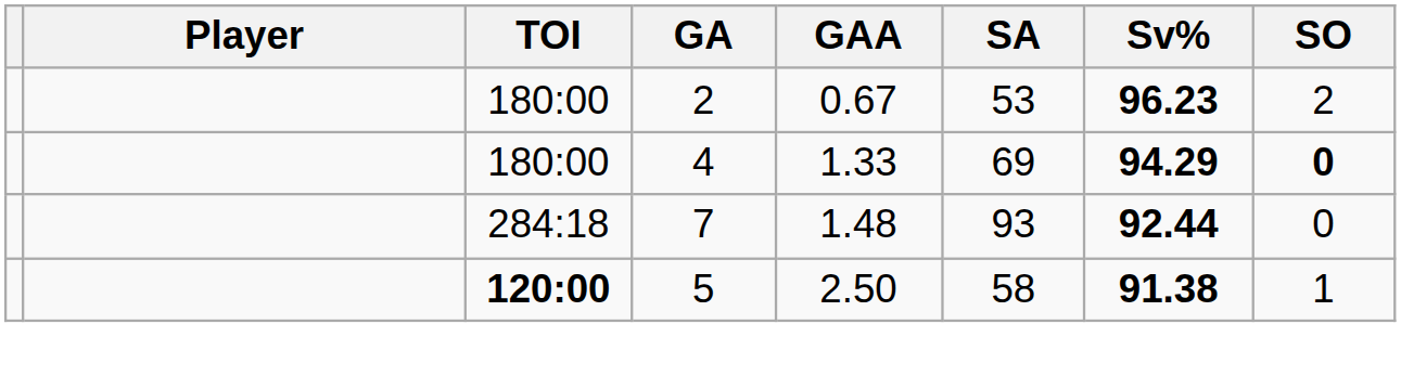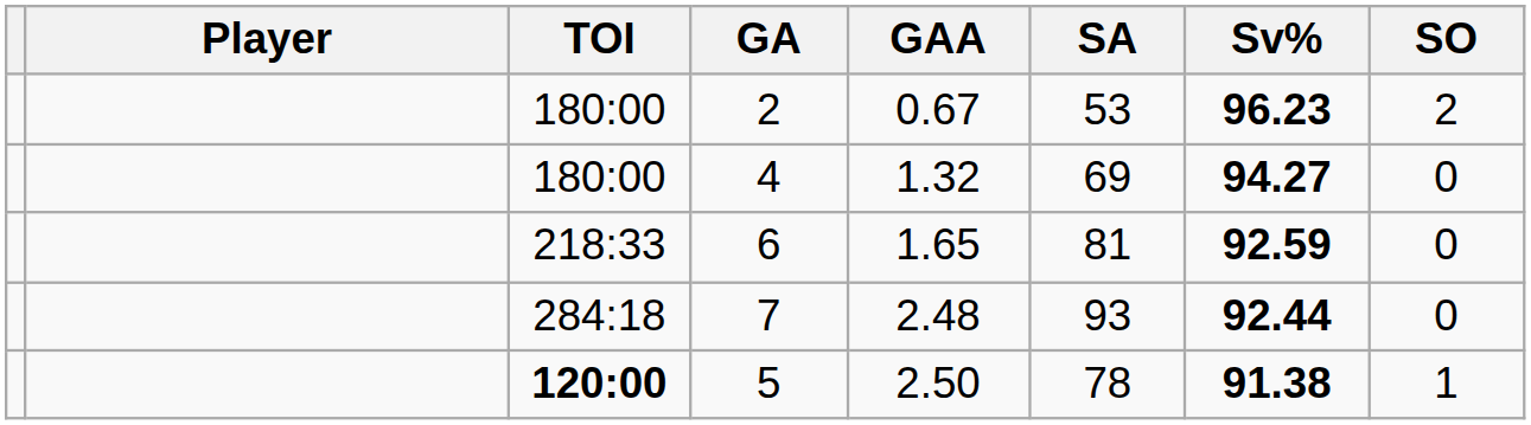4 | GAA: 1.33 -> 1.32
4 | Sv%: 94.29 -> 94.27
4 | SO: bold -> normal
+ row: 218:33 | 6 | 1.65 | 81 | 92.59 | 0
7 | GAA: 1.48 -> 2.48
5 | SA: 58 -> 78
